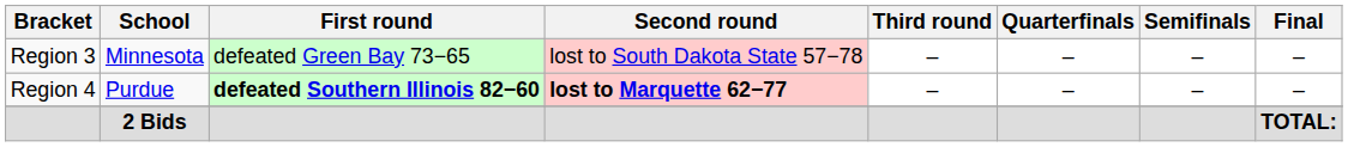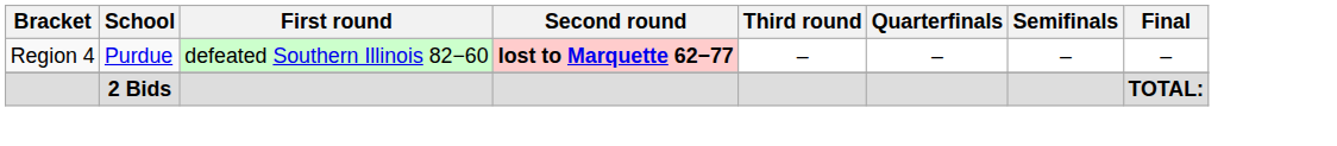- row: Region 3 | Minnesota | defeated Green Bay 73−65 | lost to South Dakota State 57−78 | – | – | – | –
Region 4 | First round: bold -> normal
